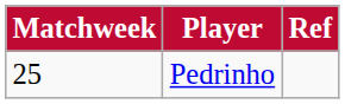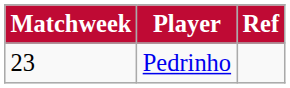Pedrinho | Matchweek: 25 -> 23
